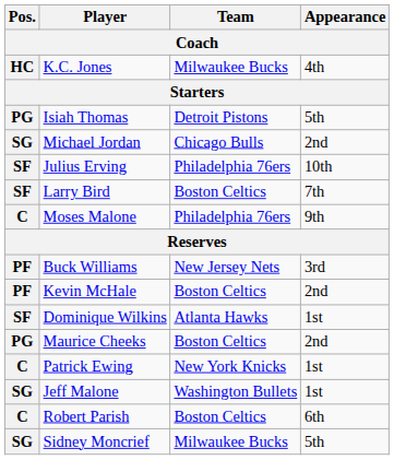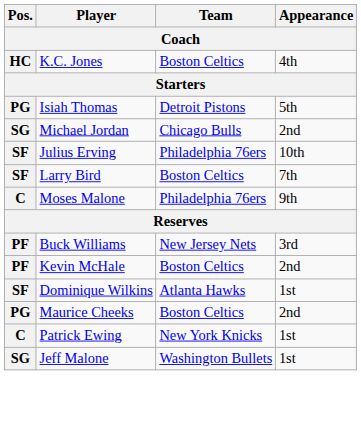K.C. Jones | Team: Milwaukee Bucks -> Boston Celtics
- row: C | Robert Parish | Boston Celtics | 6th
- row: SG | Sidney Moncrief | Milwaukee Bucks | 5th
